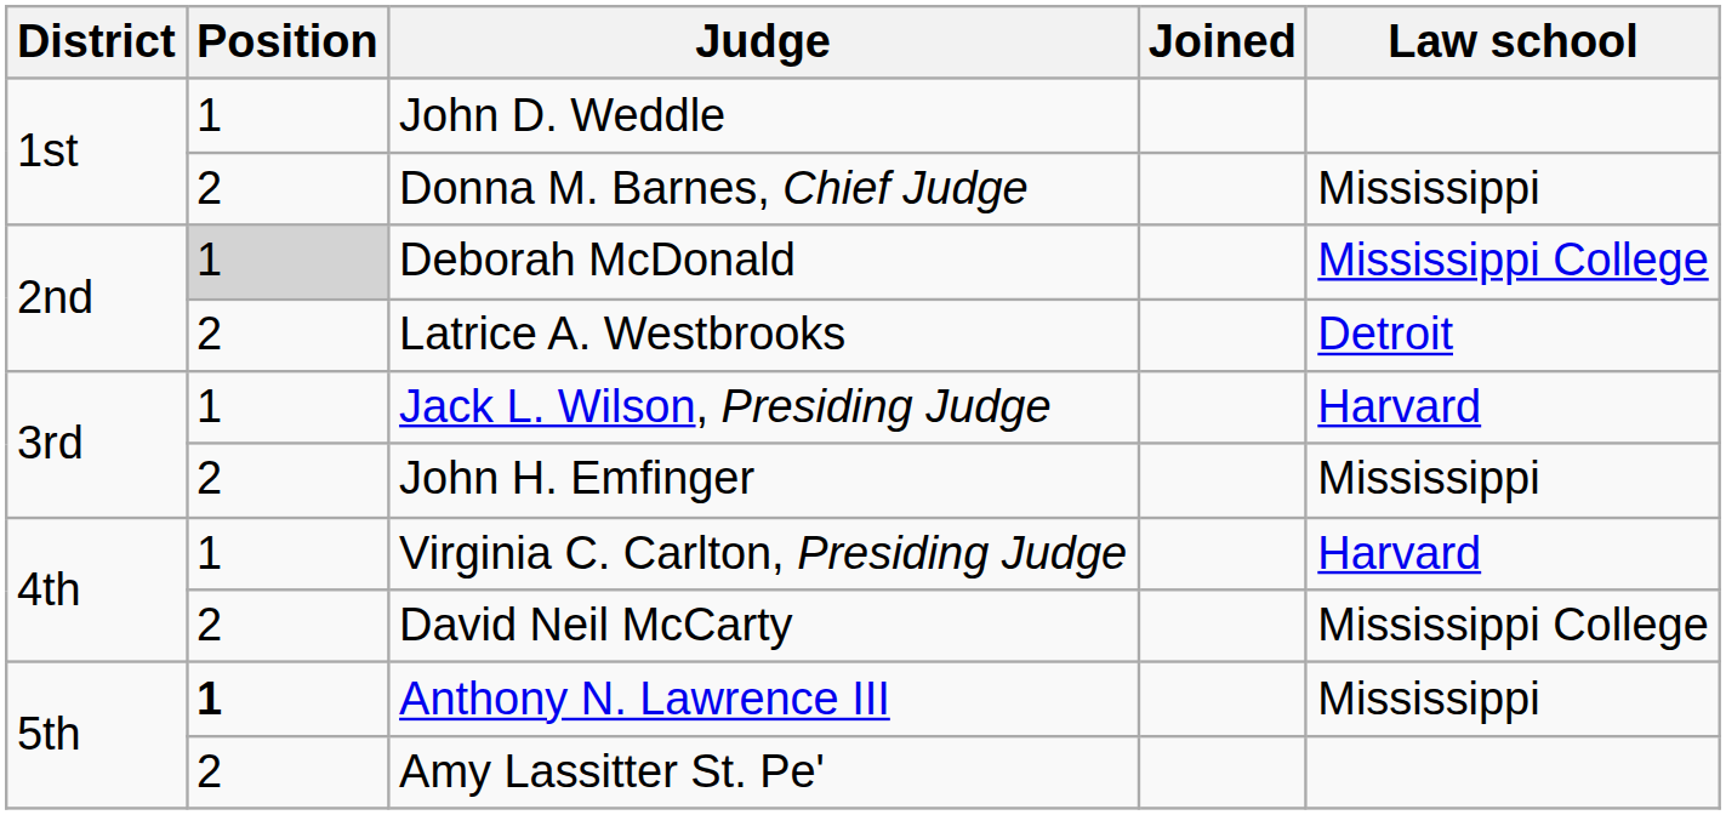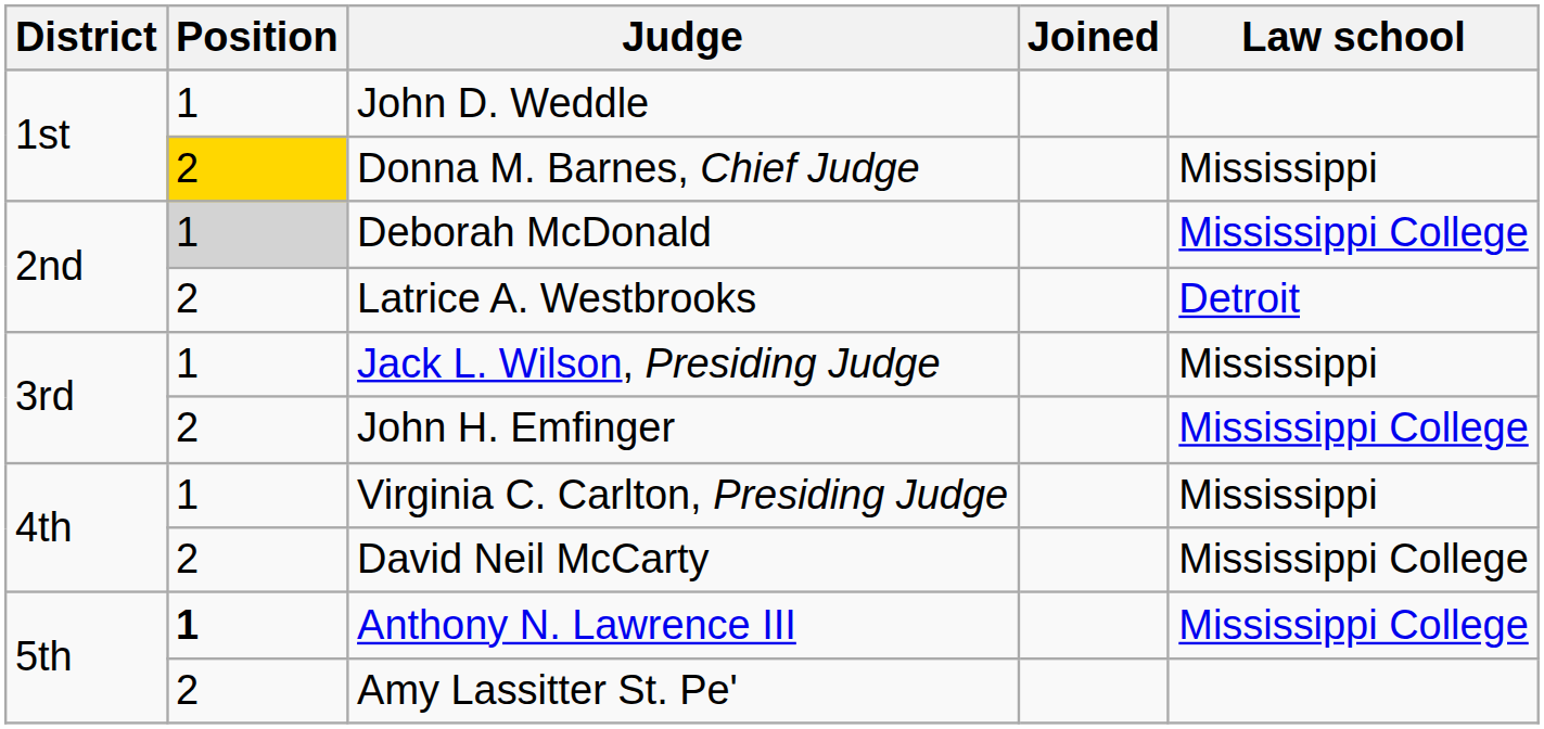Donna M. Barnes, Chief Judge | Position: no background -> gold background
Jack L. Wilson, Presiding Judge | Law school: Harvard -> Mississippi
John H. Emfinger | Law school: Mississippi -> Mississippi College
Virginia C. Carlton, Presiding Judge | Law school: Harvard -> Mississippi
Anthony N. Lawrence III | Law school: Mississippi -> Mississippi College
